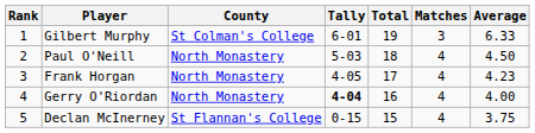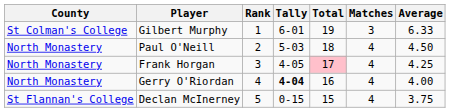columns swapped: Rank <-> County
Frank Horgan | Total: no background -> pink background
Frank Horgan | Average: 4.23 -> 4.25
